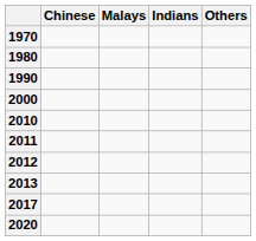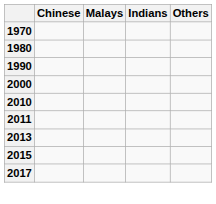- row: 2012
+ row: 2015
- row: 2020
